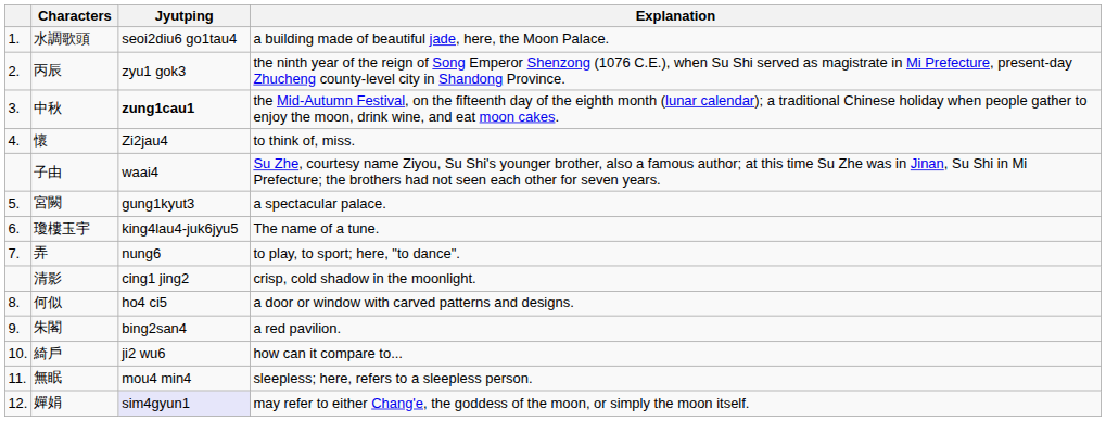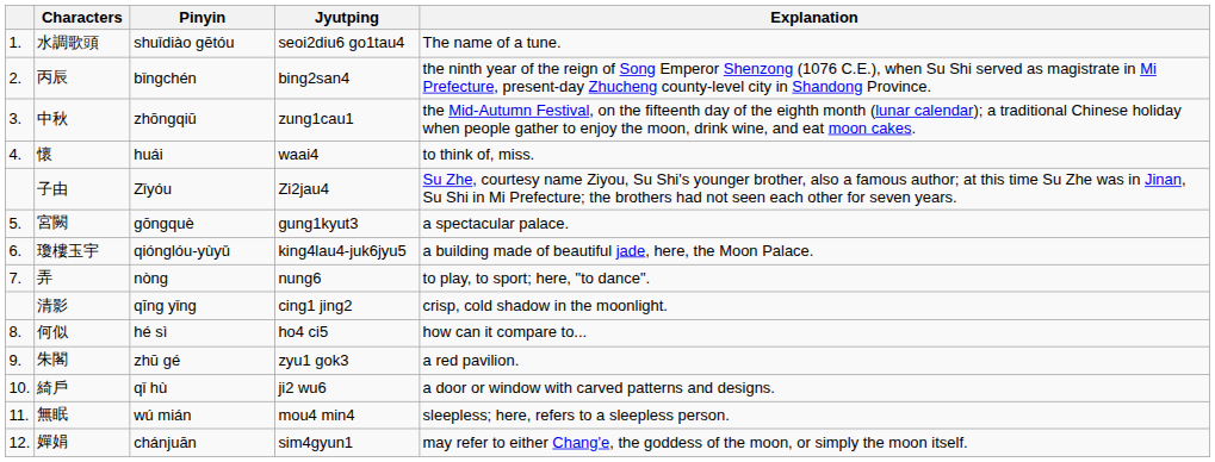+ column: Pinyin | shuǐdiào gētóu | bǐngchén | zhōngqiū | huái | Zǐyóu | gōngquè | qiónglóu-yùyǔ | nòng | qīng yǐng | hé sì | zhū gé | qǐ hù | wú mián | chánjuān
水調歌頭 | Explanation: a building made of beautiful jade, here, the Moon Palace. -> The name of a tune.
丙辰 | Jyutping: zyu1 gok3 -> bing2san4
中秋 | Jyutping: bold -> normal
懷 | Jyutping: Zi2jau4 -> waai4
子由 | Jyutping: waai4 -> Zi2jau4
瓊樓玉宇 | Explanation: The name of a tune. -> a building made of beautiful jade, here, the Moon Palace.
何似 | Explanation: a door or window with carved patterns and designs. -> how can it compare to...
朱閣 | Jyutping: bing2san4 -> zyu1 gok3
綺戶 | Explanation: how can it compare to... -> a door or window with carved patterns and designs.
嬋娟 | Jyutping: lavender background -> no background
